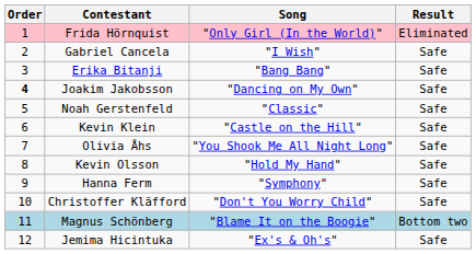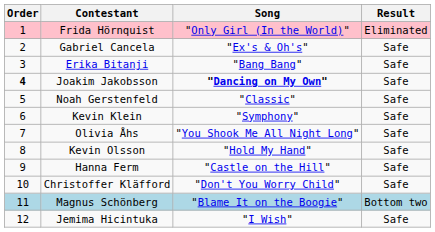Gabriel Cancela | Song: "I Wish" -> "Ex's & Oh's"
Joakim Jakobsson | Song: normal -> bold
Kevin Klein | Song: "Castle on the Hill" -> "Symphony"
Hanna Ferm | Song: "Symphony" -> "Castle on the Hill"
Jemima Hicintuka | Song: "Ex's & Oh's" -> "I Wish"
